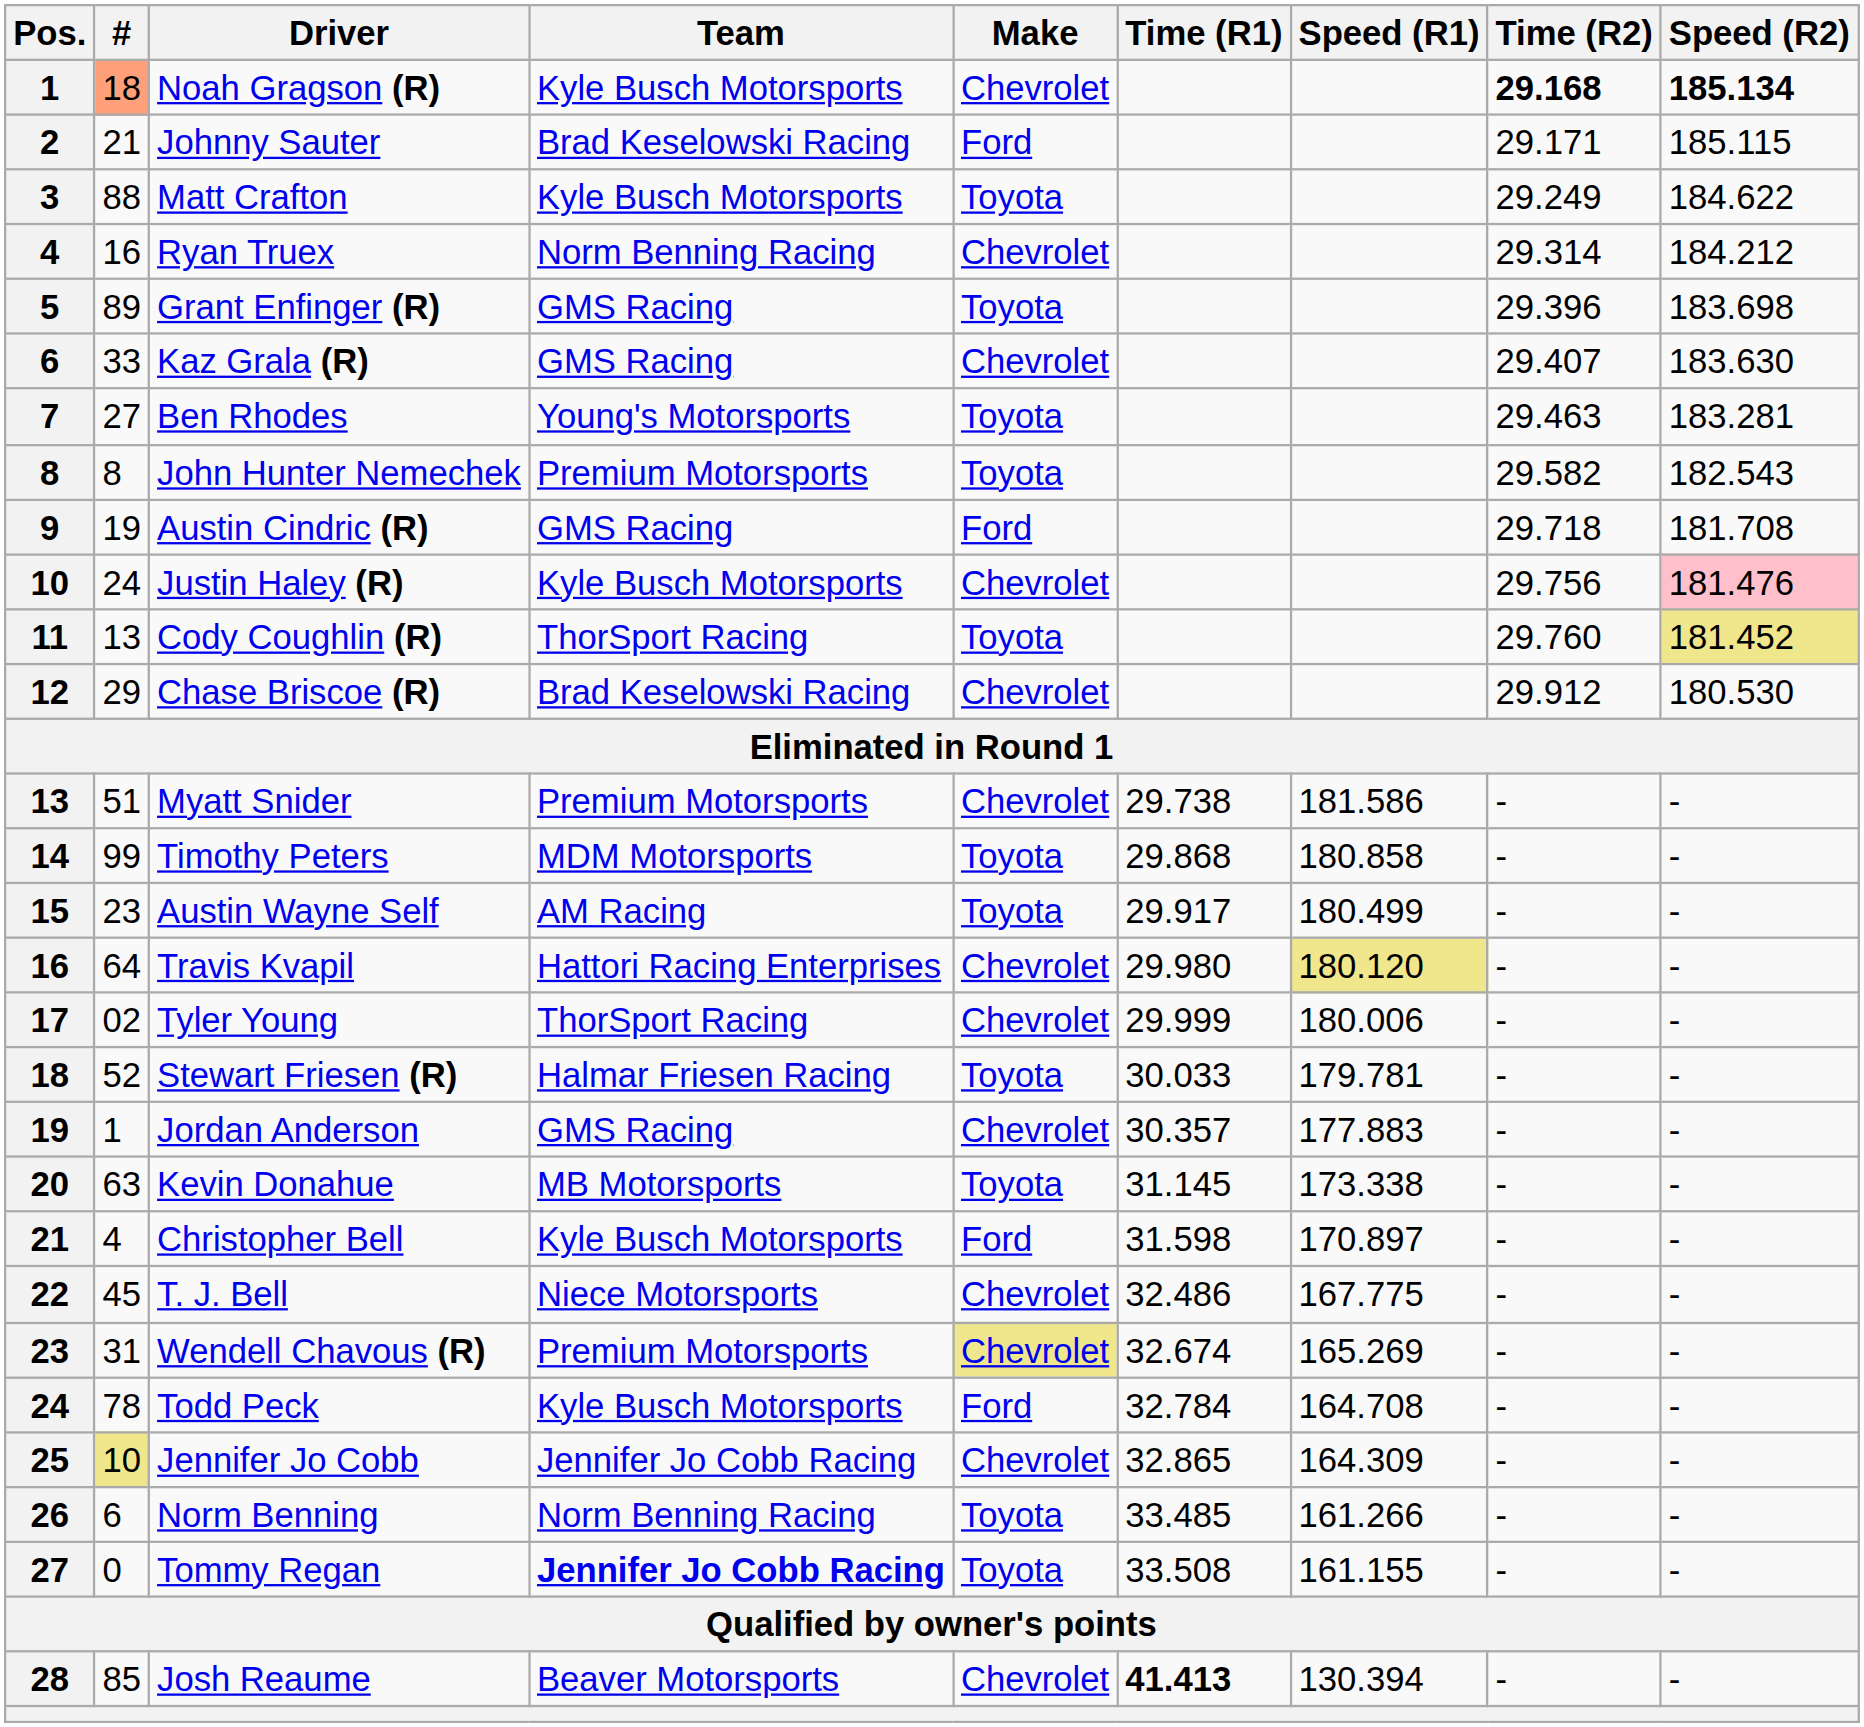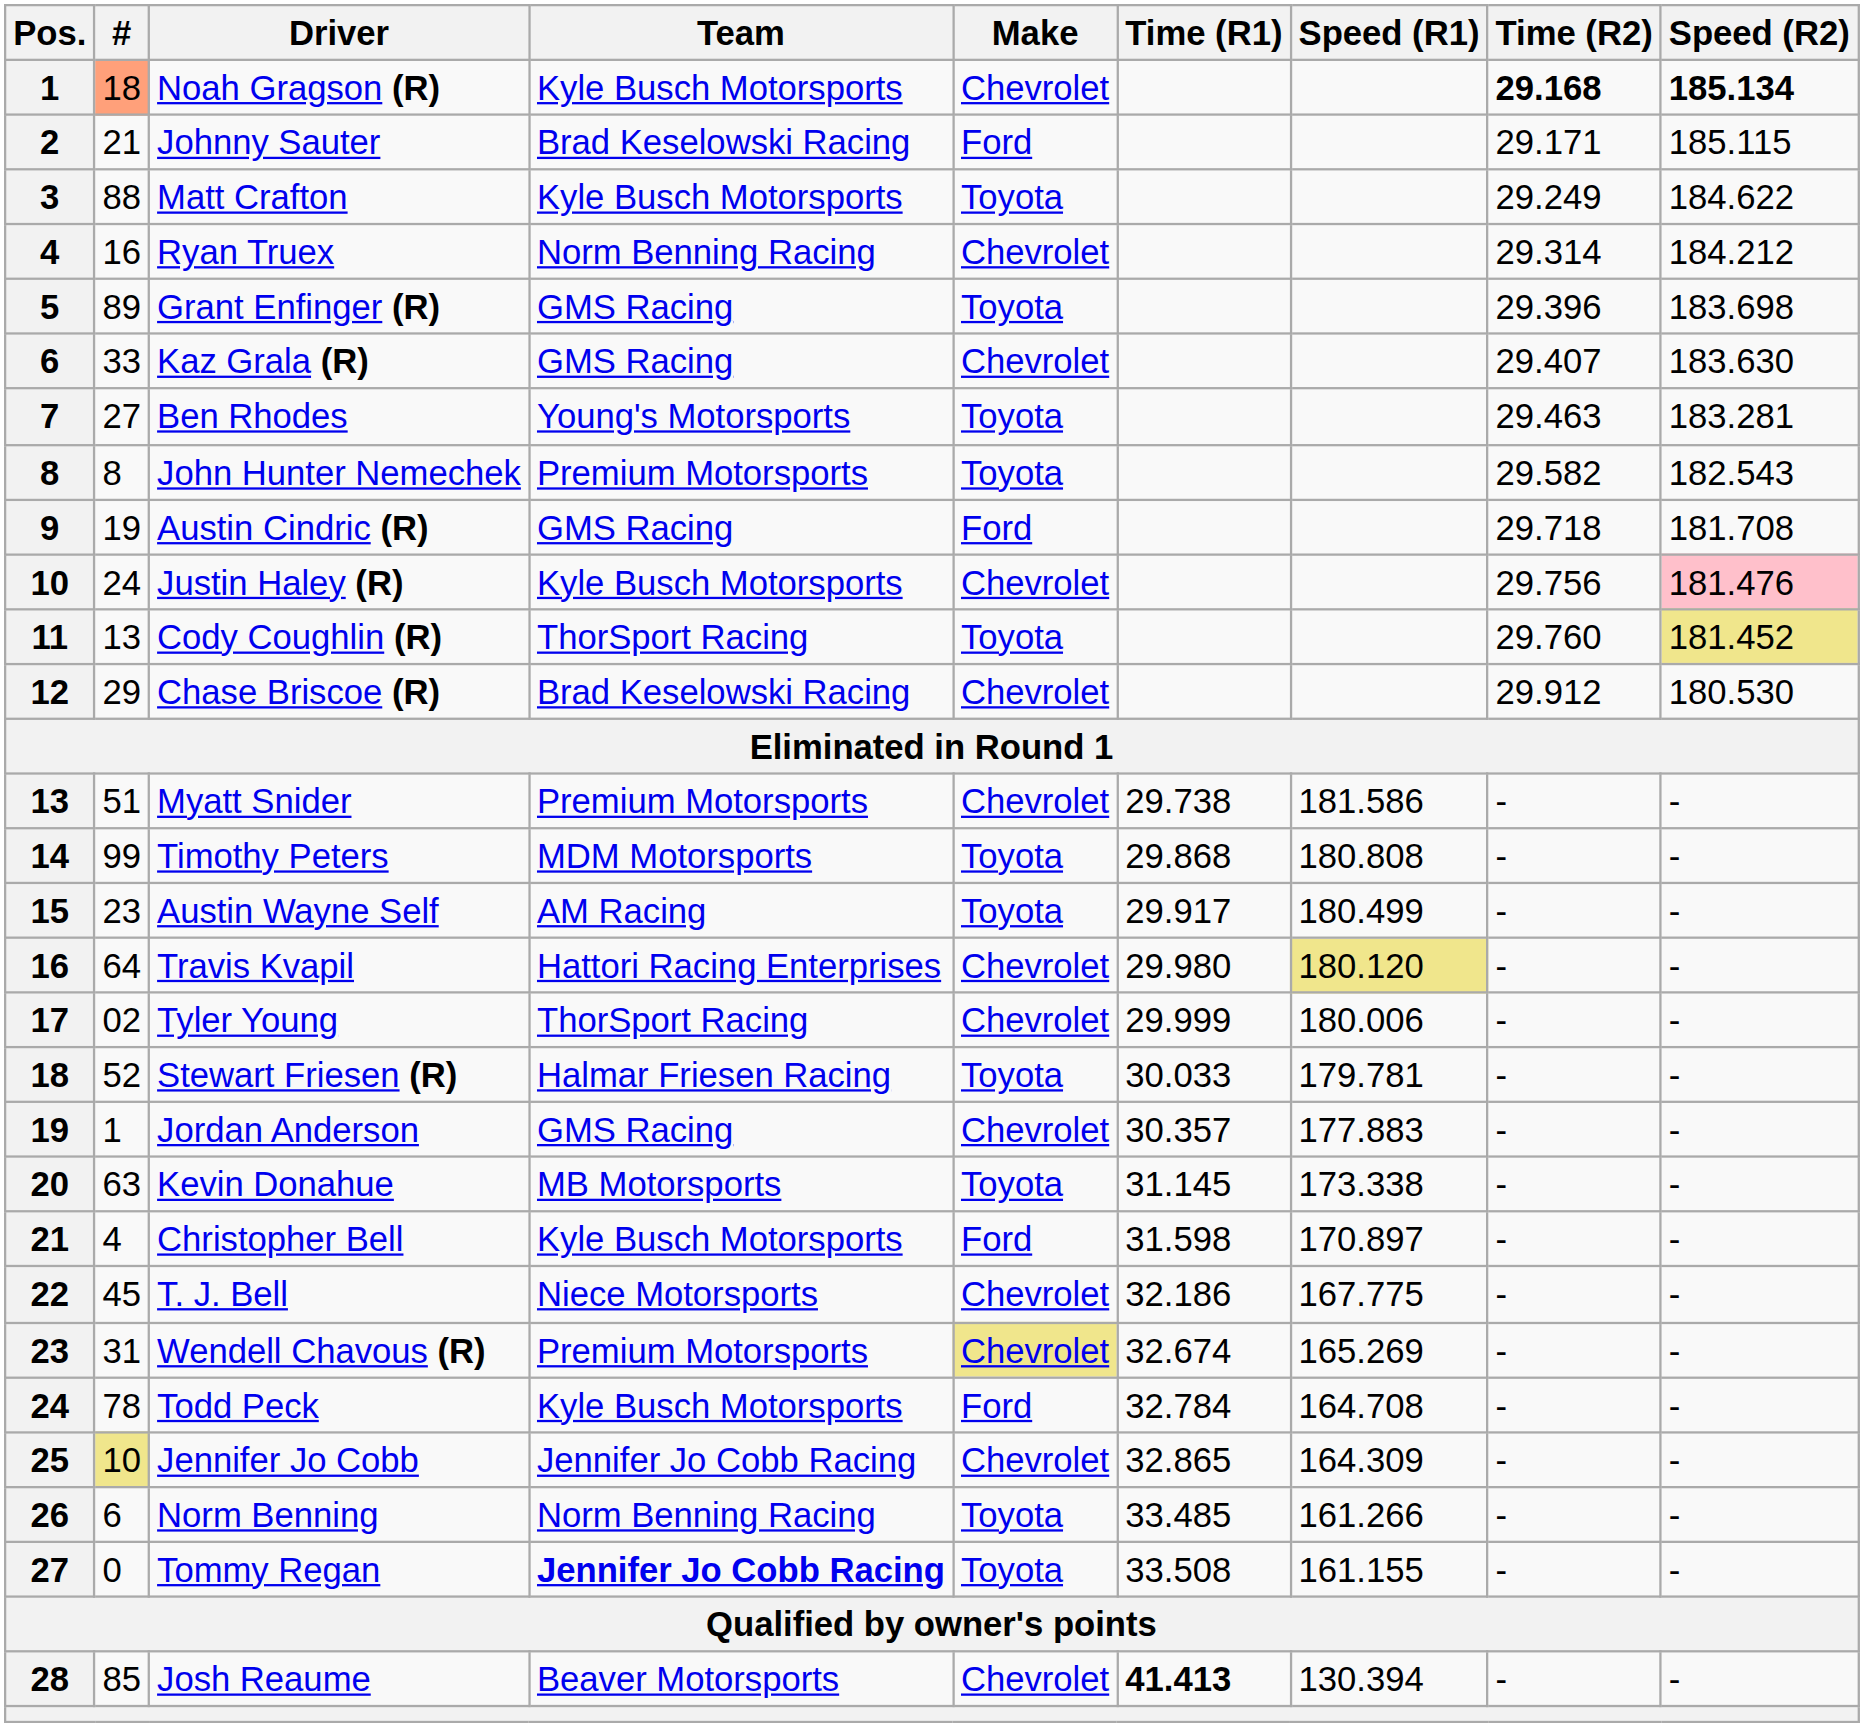Timothy Peters | Speed (R1): 180.858 -> 180.808
T. J. Bell | Time (R1): 32.486 -> 32.186
